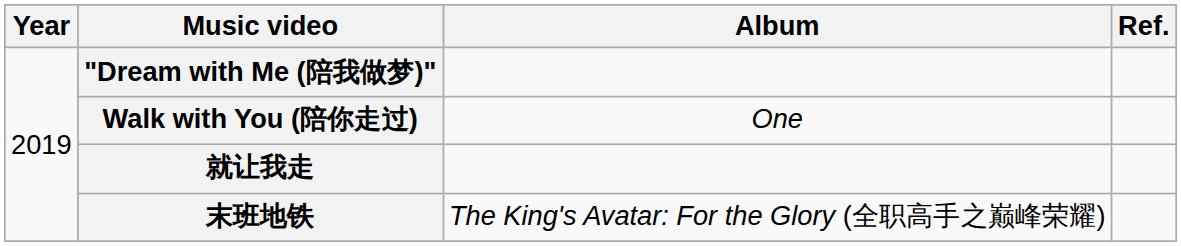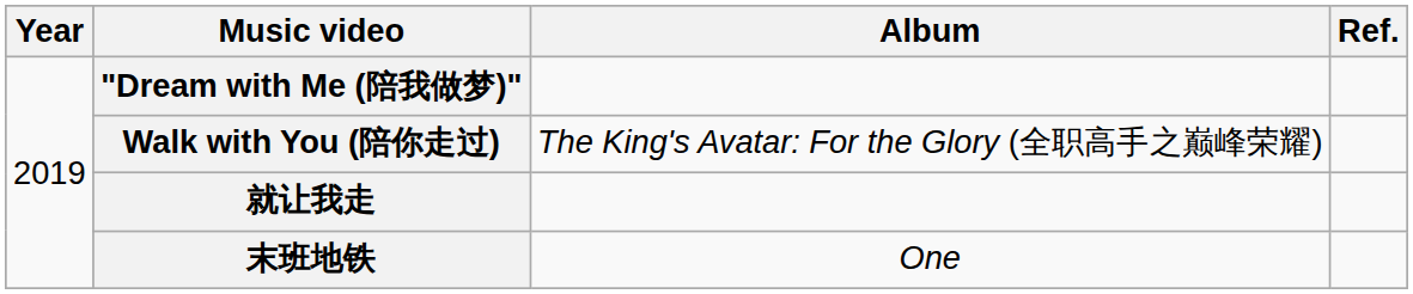Walk with You (陪你走过) | Album: One -> The King's Avatar: For the Glory (全职高手之巅峰荣耀)
末班地铁 | Album: The King's Avatar: For the Glory (全职高手之巅峰荣耀) -> One
